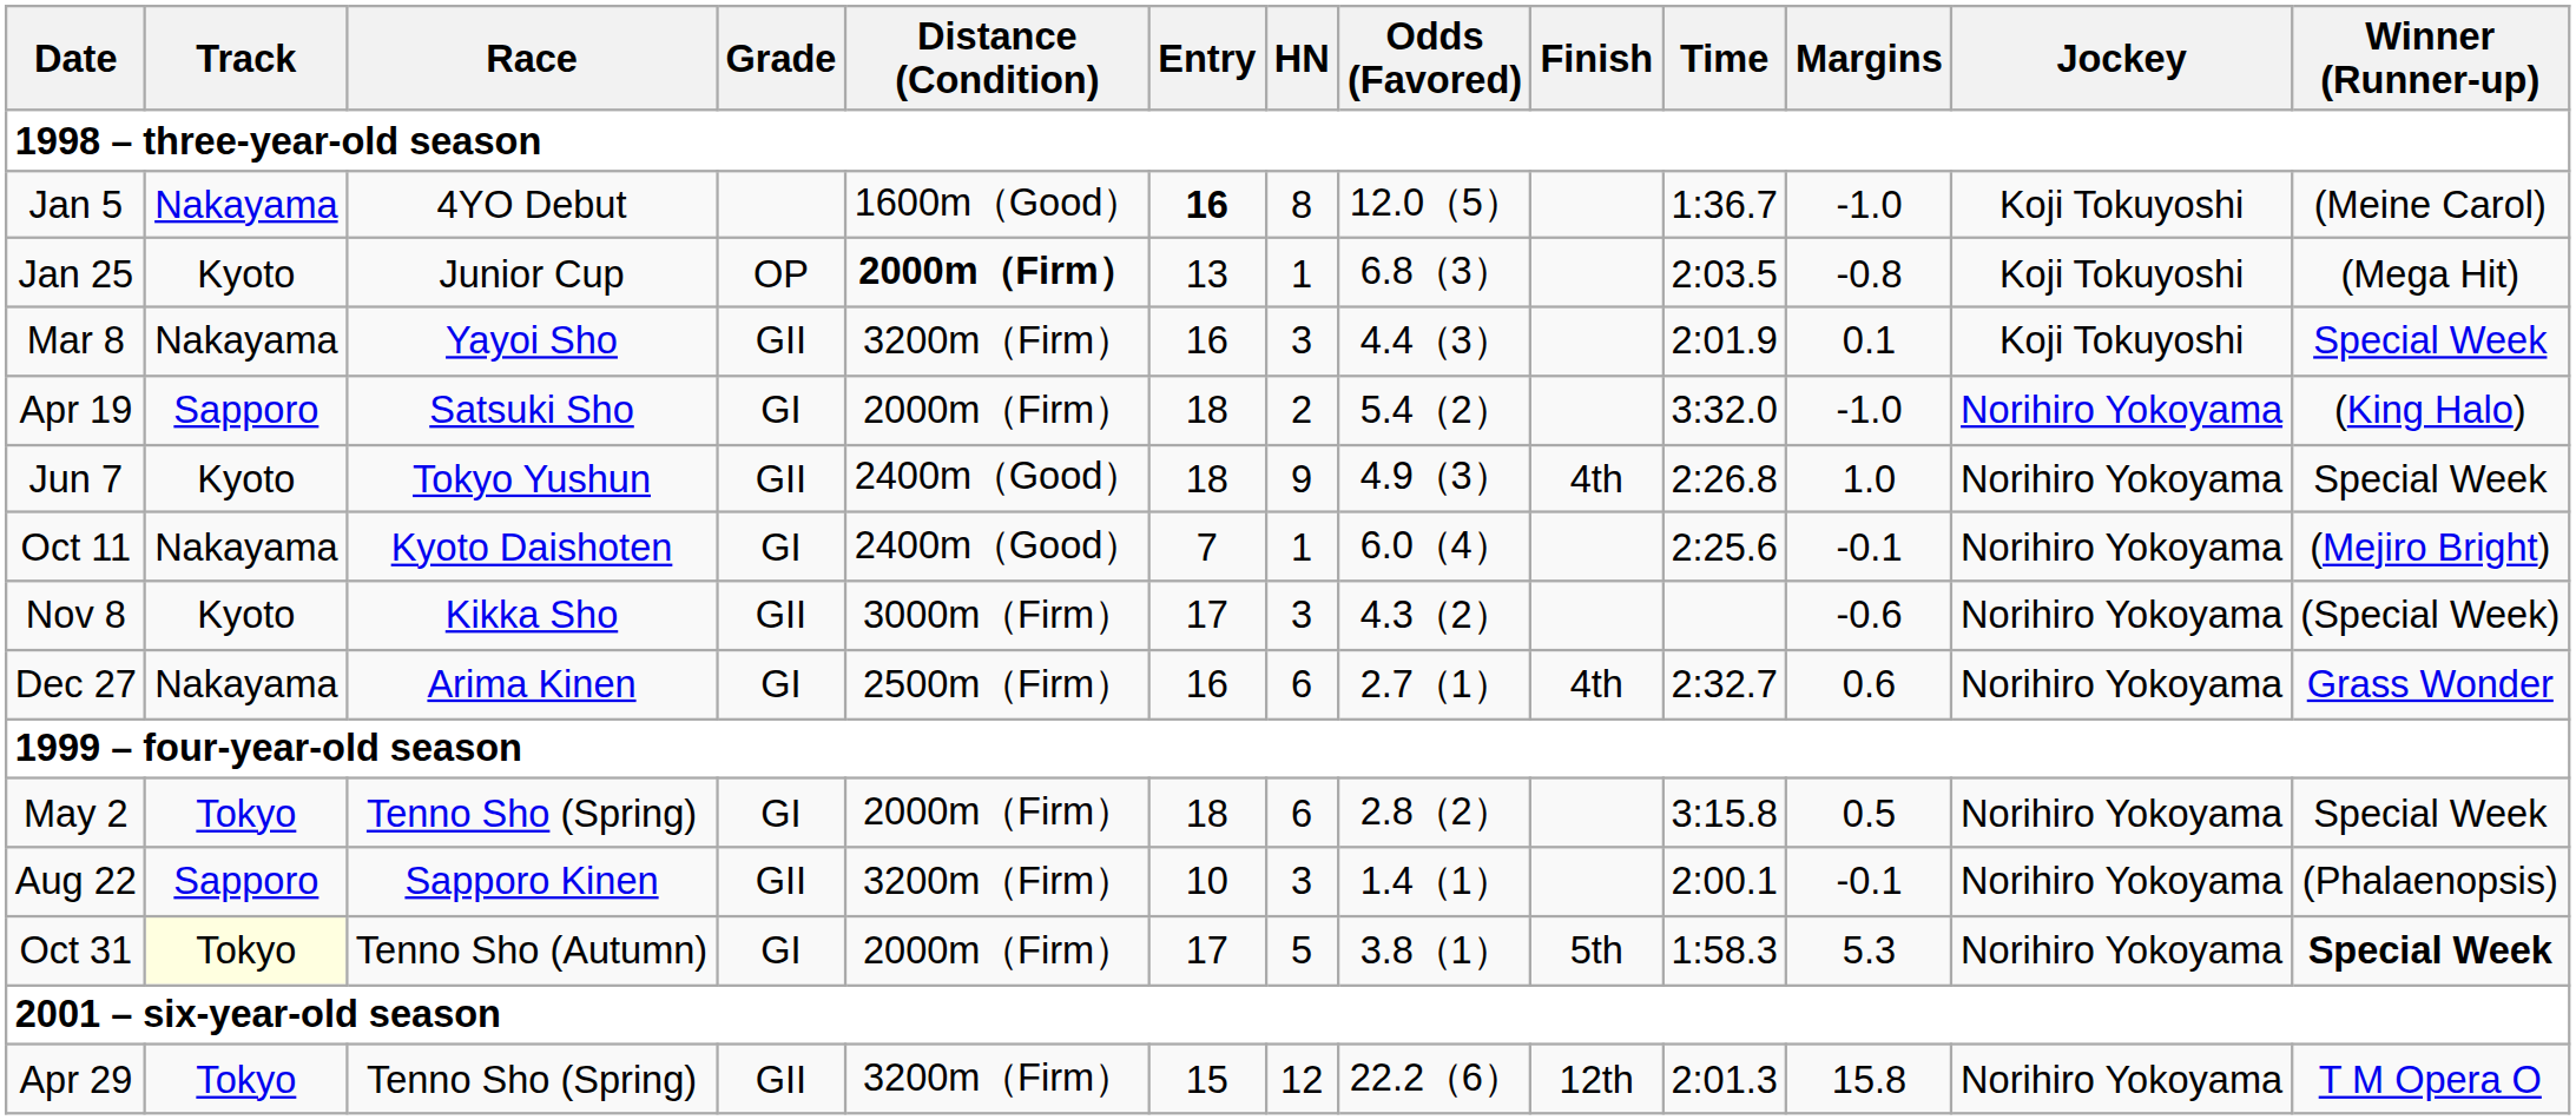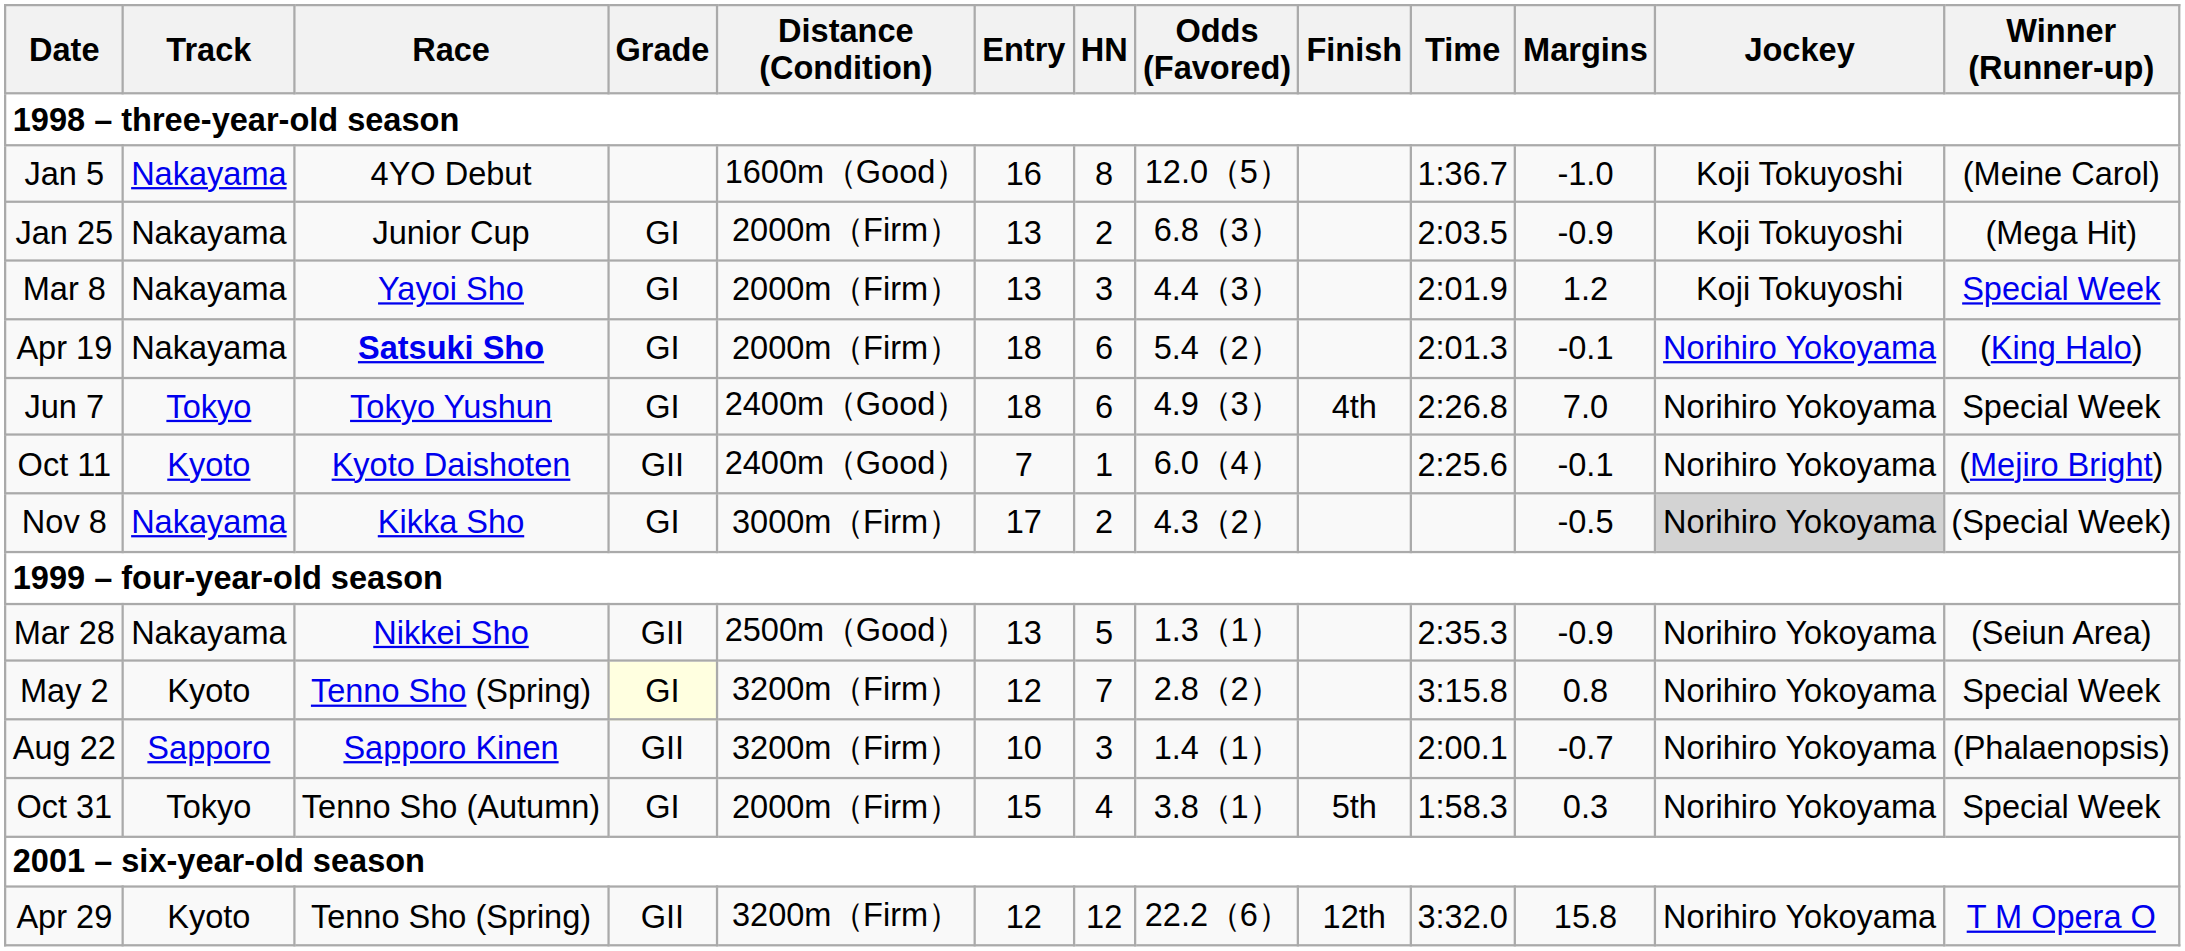Jan 5 | Entry: bold -> normal
Jan 25 | Track: Kyoto -> Nakayama
Jan 25 | Grade: OP -> GI
Jan 25 | Distance (Condition): bold -> normal
Jan 25 | HN: 1 -> 2
Jan 25 | Margins: -0.8 -> -0.9
Mar 8 | Grade: GII -> GI
Mar 8 | Distance (Condition): 3200m（Firm） -> 2000m（Firm）
Mar 8 | Entry: 16 -> 13
Mar 8 | Margins: 0.1 -> 1.2
Apr 19 | Track: Sapporo -> Nakayama
Apr 19 | Race: normal -> bold
Apr 19 | HN: 2 -> 6
Apr 19 | Time: 3:32.0 -> 2:01.3
Apr 19 | Margins: -1.0 -> -0.1
Jun 7 | Track: Kyoto -> Tokyo
Jun 7 | Grade: GII -> GI
Jun 7 | HN: 9 -> 6
Jun 7 | Margins: 1.0 -> 7.0
Oct 11 | Track: Nakayama -> Kyoto
Oct 11 | Grade: GI -> GII
Nov 8 | Track: Kyoto -> Nakayama
Nov 8 | Grade: GII -> GI
Nov 8 | HN: 3 -> 2
Nov 8 | Margins: -0.6 -> -0.5
Nov 8 | Jockey: no background -> lightgrey background
- row: Dec 27 | Nakayama | Arima Kinen | GI | 2500m（Firm） | 16 | 6 | 2.7（1） | 4th | 2:32.7 | 0.6 | Norihiro Yokoyama | Grass Wonder
+ row: Mar 28 | Nakayama | Nikkei Sho | GII | 2500m（Good） | 13 | 5 | 1.3（1） | 2:35.3 | -0.9 | Norihiro Yokoyama | (Seiun Area)
May 2 | Track: Tokyo -> Kyoto
May 2 | Grade: no background -> lightyellow background
May 2 | Distance (Condition): 2000m（Firm） -> 3200m（Firm）
May 2 | Entry: 18 -> 12
May 2 | HN: 6 -> 7
May 2 | Margins: 0.5 -> 0.8
Aug 22 | Margins: -0.1 -> -0.7
Oct 31 | Track: lightyellow background -> no background
Oct 31 | Entry: 17 -> 15
Oct 31 | HN: 5 -> 4
Oct 31 | Margins: 5.3 -> 0.3
Oct 31 | Winner (Runner-up): bold -> normal
Apr 29 | Track: Tokyo -> Kyoto
Apr 29 | Entry: 15 -> 12
Apr 29 | Time: 2:01.3 -> 3:32.0
